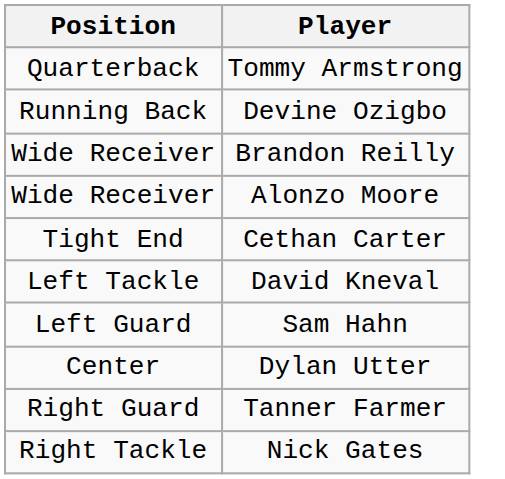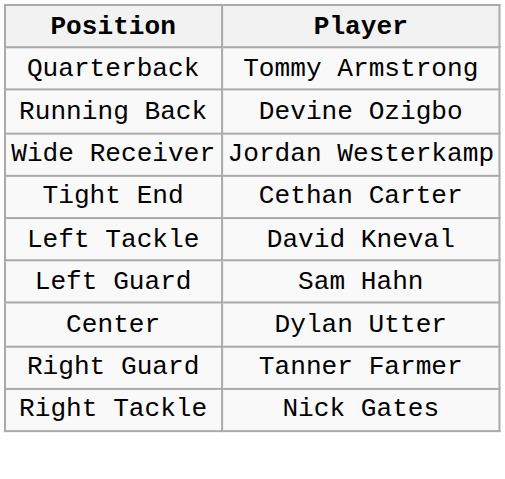- row: Wide Receiver | Brandon Reilly
- row: Wide Receiver | Alonzo Moore
+ row: Wide Receiver | Jordan Westerkamp
